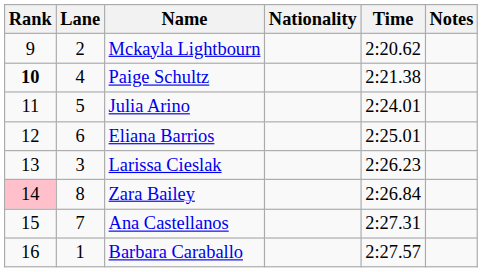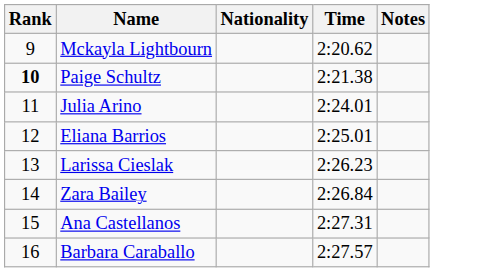- column: Lane | 2 | 4 | 5 | 6 | 3 | 8 | 7 | 1
Zara Bailey | Rank: pink background -> no background
